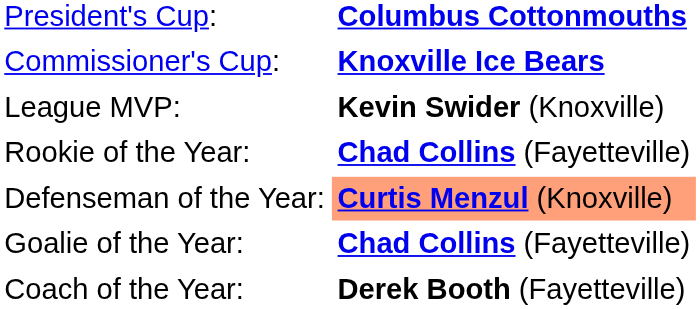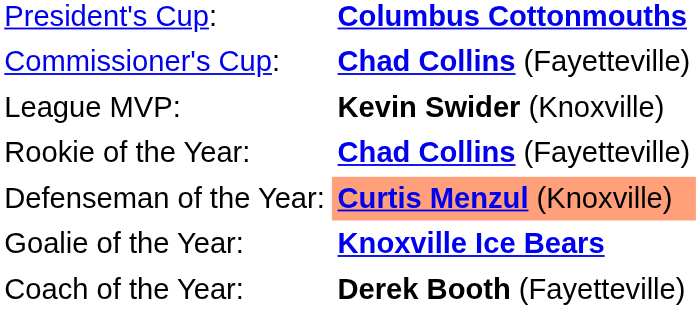Commissioner's Cup: | column 2: Knoxville Ice Bears -> Chad Collins (Fayetteville)
Goalie of the Year: | column 2: Chad Collins (Fayetteville) -> Knoxville Ice Bears
